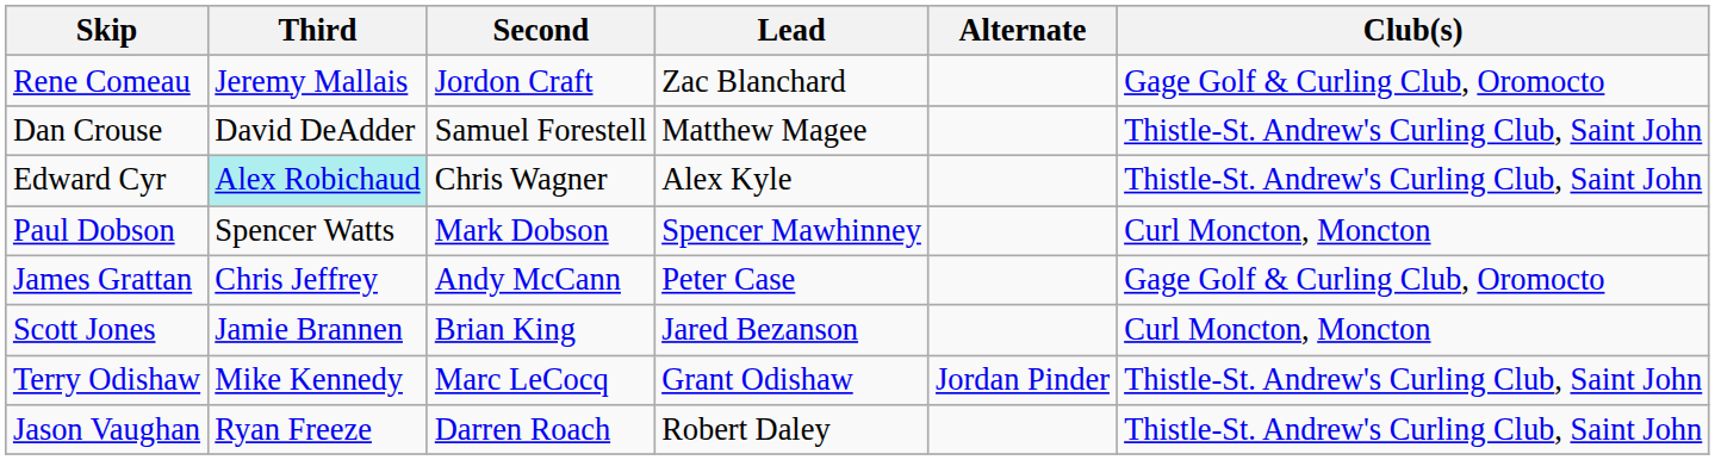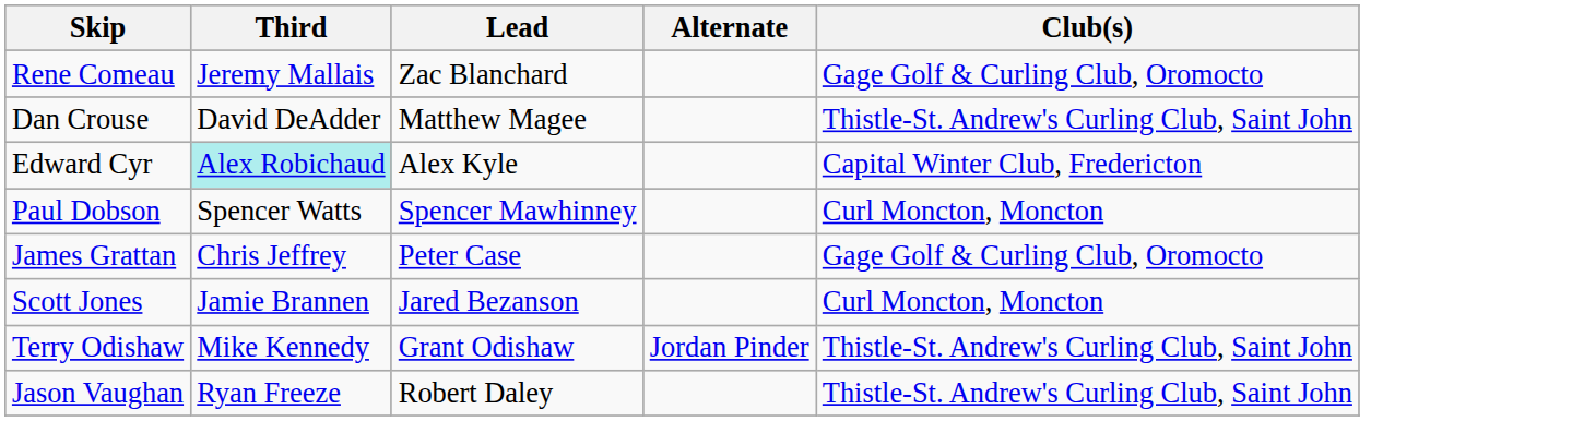- column: Second | Jordon Craft | Samuel Forestell | Chris Wagner | Mark Dobson | Andy McCann | Brian King | Marc LeCocq | Darren Roach
Edward Cyr | Club(s): Thistle-St. Andrew's Curling Club, Saint John -> Capital Winter Club, Fredericton
